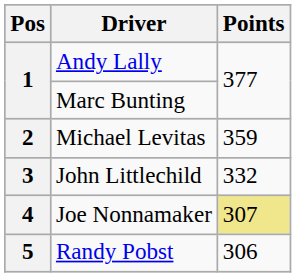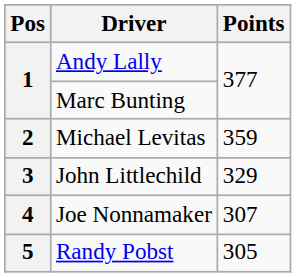John Littlechild | Points: 332 -> 329
Joe Nonnamaker | Points: khaki background -> no background
Randy Pobst | Points: 306 -> 305
